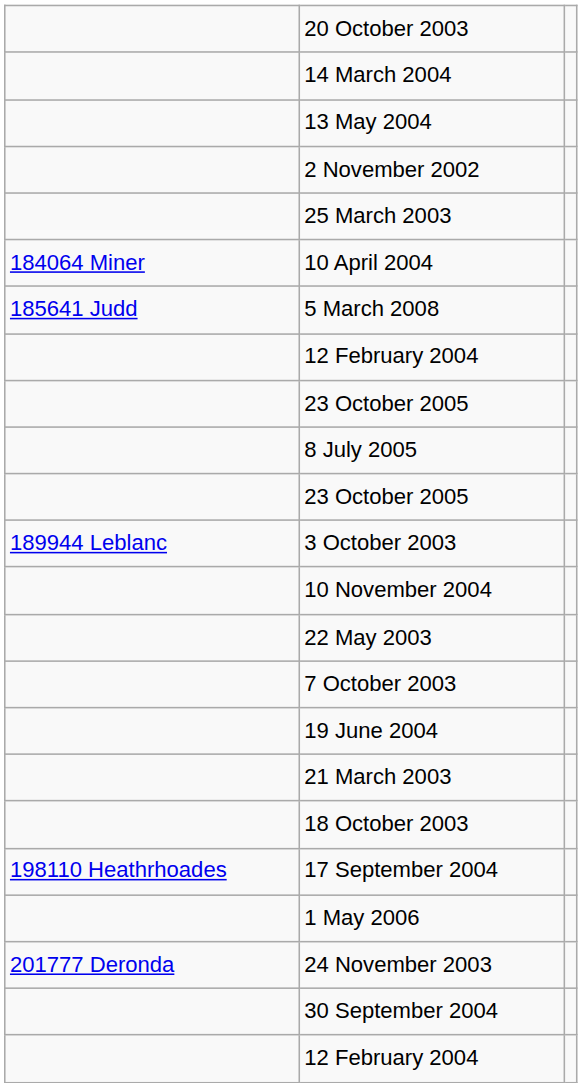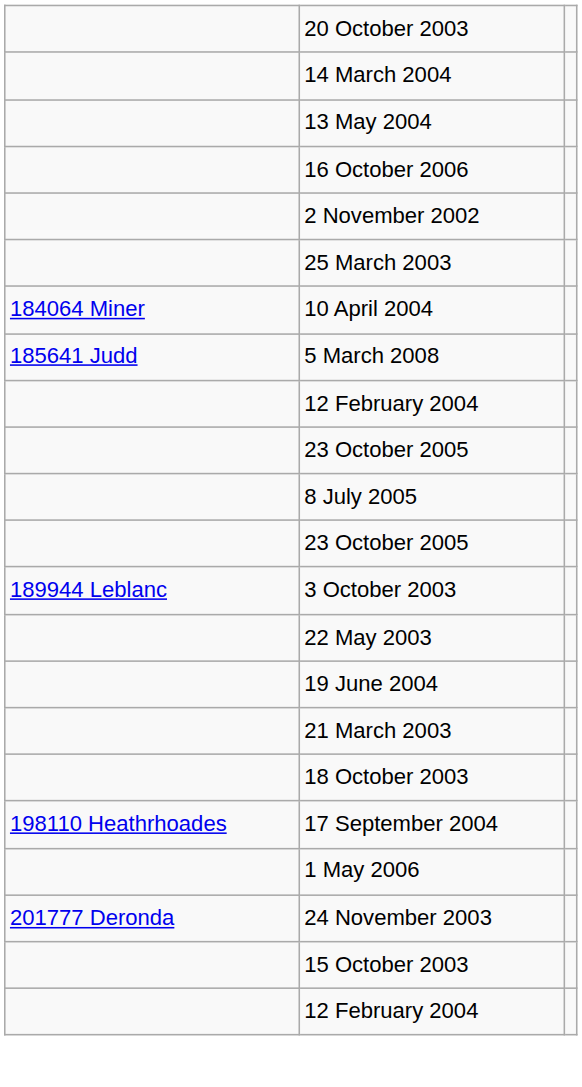+ row: 16 October 2006
- row: 10 November 2004
- row: 7 October 2003
- row: 30 September 2004
+ row: 15 October 2003
